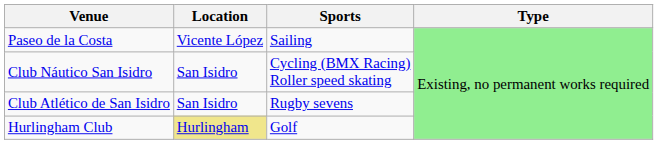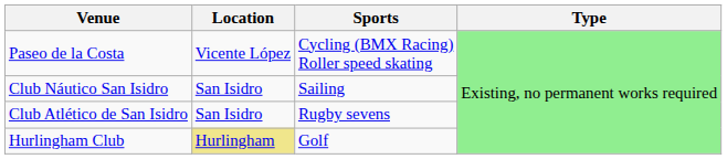Paseo de la Costa | Sports: Sailing -> Cycling (BMX Racing) Roller speed skating
Club Náutico San Isidro | Sports: Cycling (BMX Racing) Roller speed skating -> Sailing
